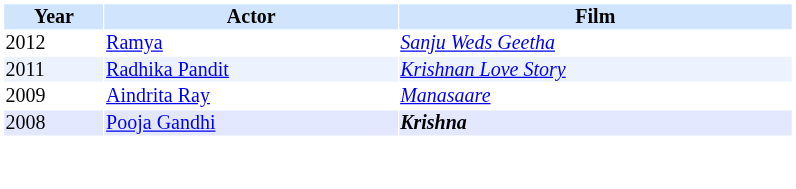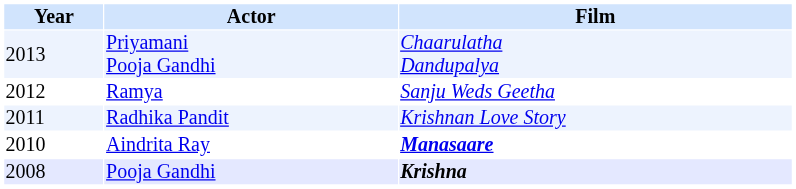+ row: 2013 | Priyamani Pooja Gandhi | Chaarulatha Dandupalya
Aindrita Ray | Year: 2009 -> 2010
Aindrita Ray | Film: normal -> bold
